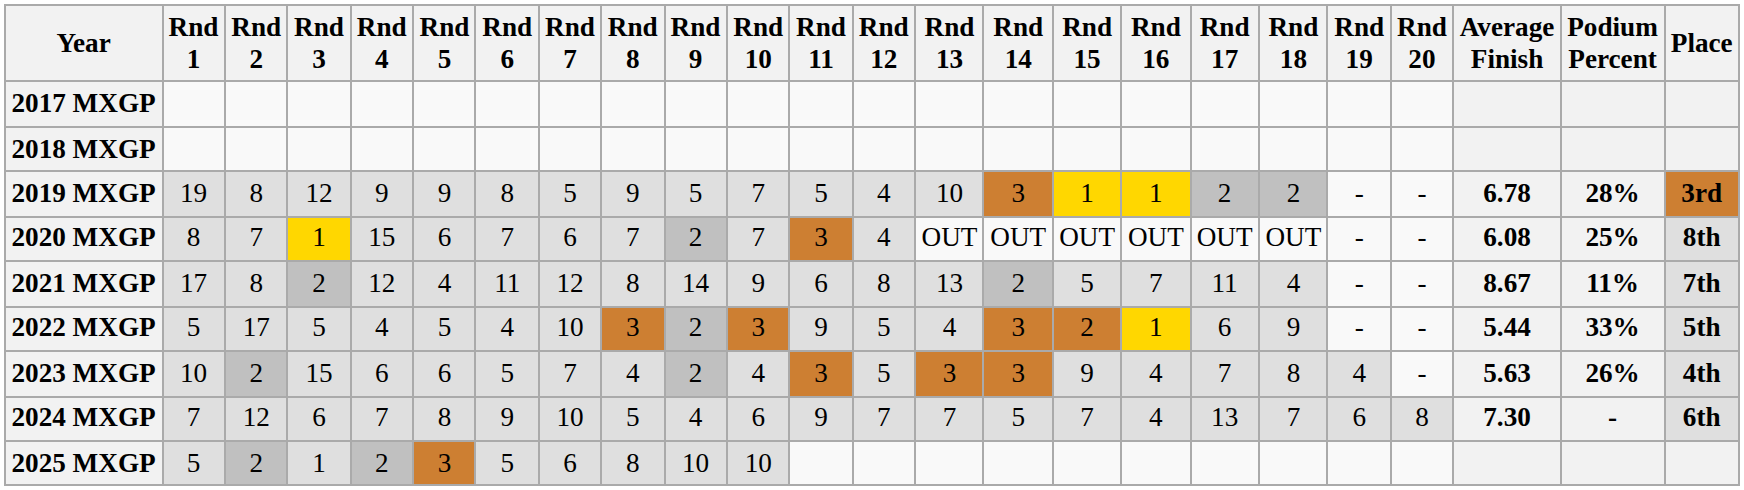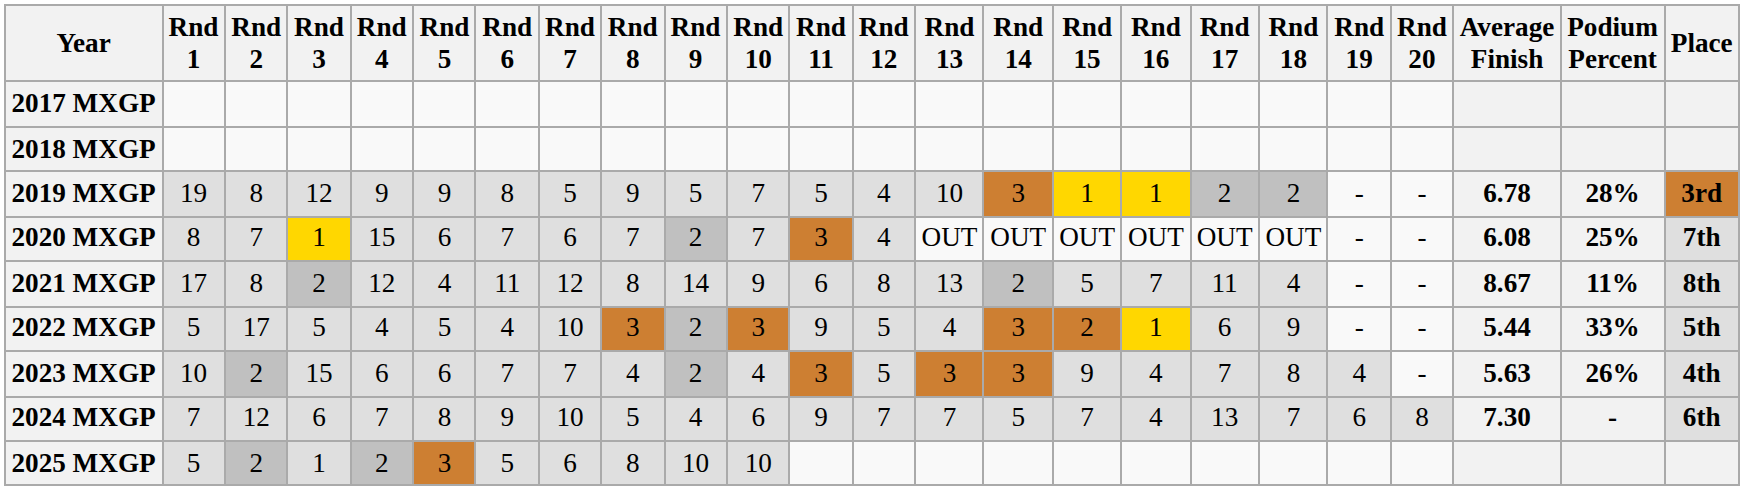2020 MXGP | Place: 8th -> 7th
2021 MXGP | Place: 7th -> 8th
2023 MXGP | Rnd 6: 5 -> 7
